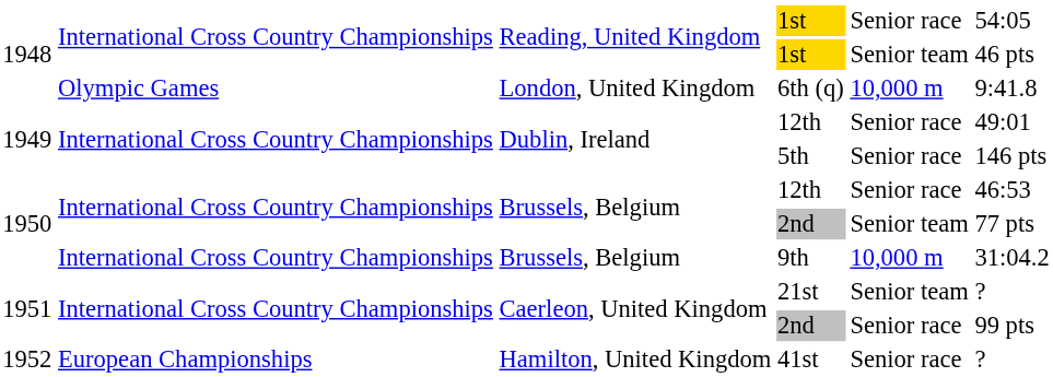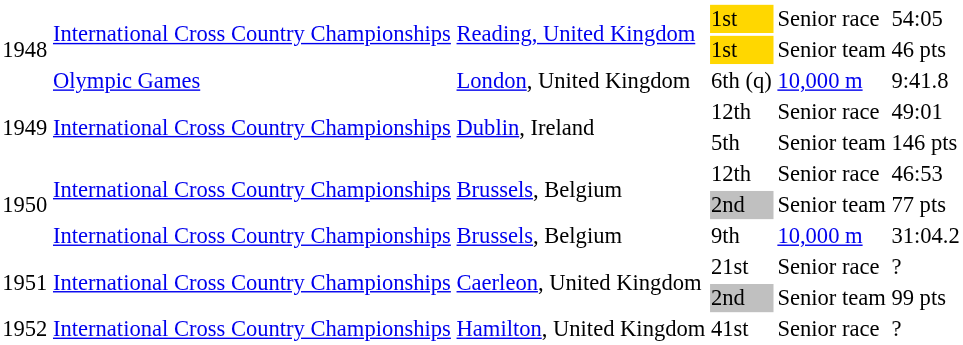5th | column 5: Senior race -> Senior team
21st | column 5: Senior team -> Senior race
Caerleon, United Kingdom / 2nd | column 5: Senior race -> Senior team
41st | column 2: European Championships -> International Cross Country Championships
